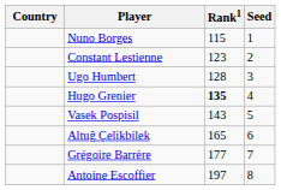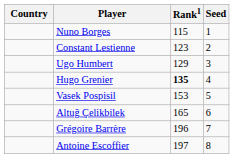Ugo Humbert | Rank1: 128 -> 129
Vasek Pospisil | Rank1: 143 -> 153
Grégoire Barrère | Rank1: 177 -> 196
